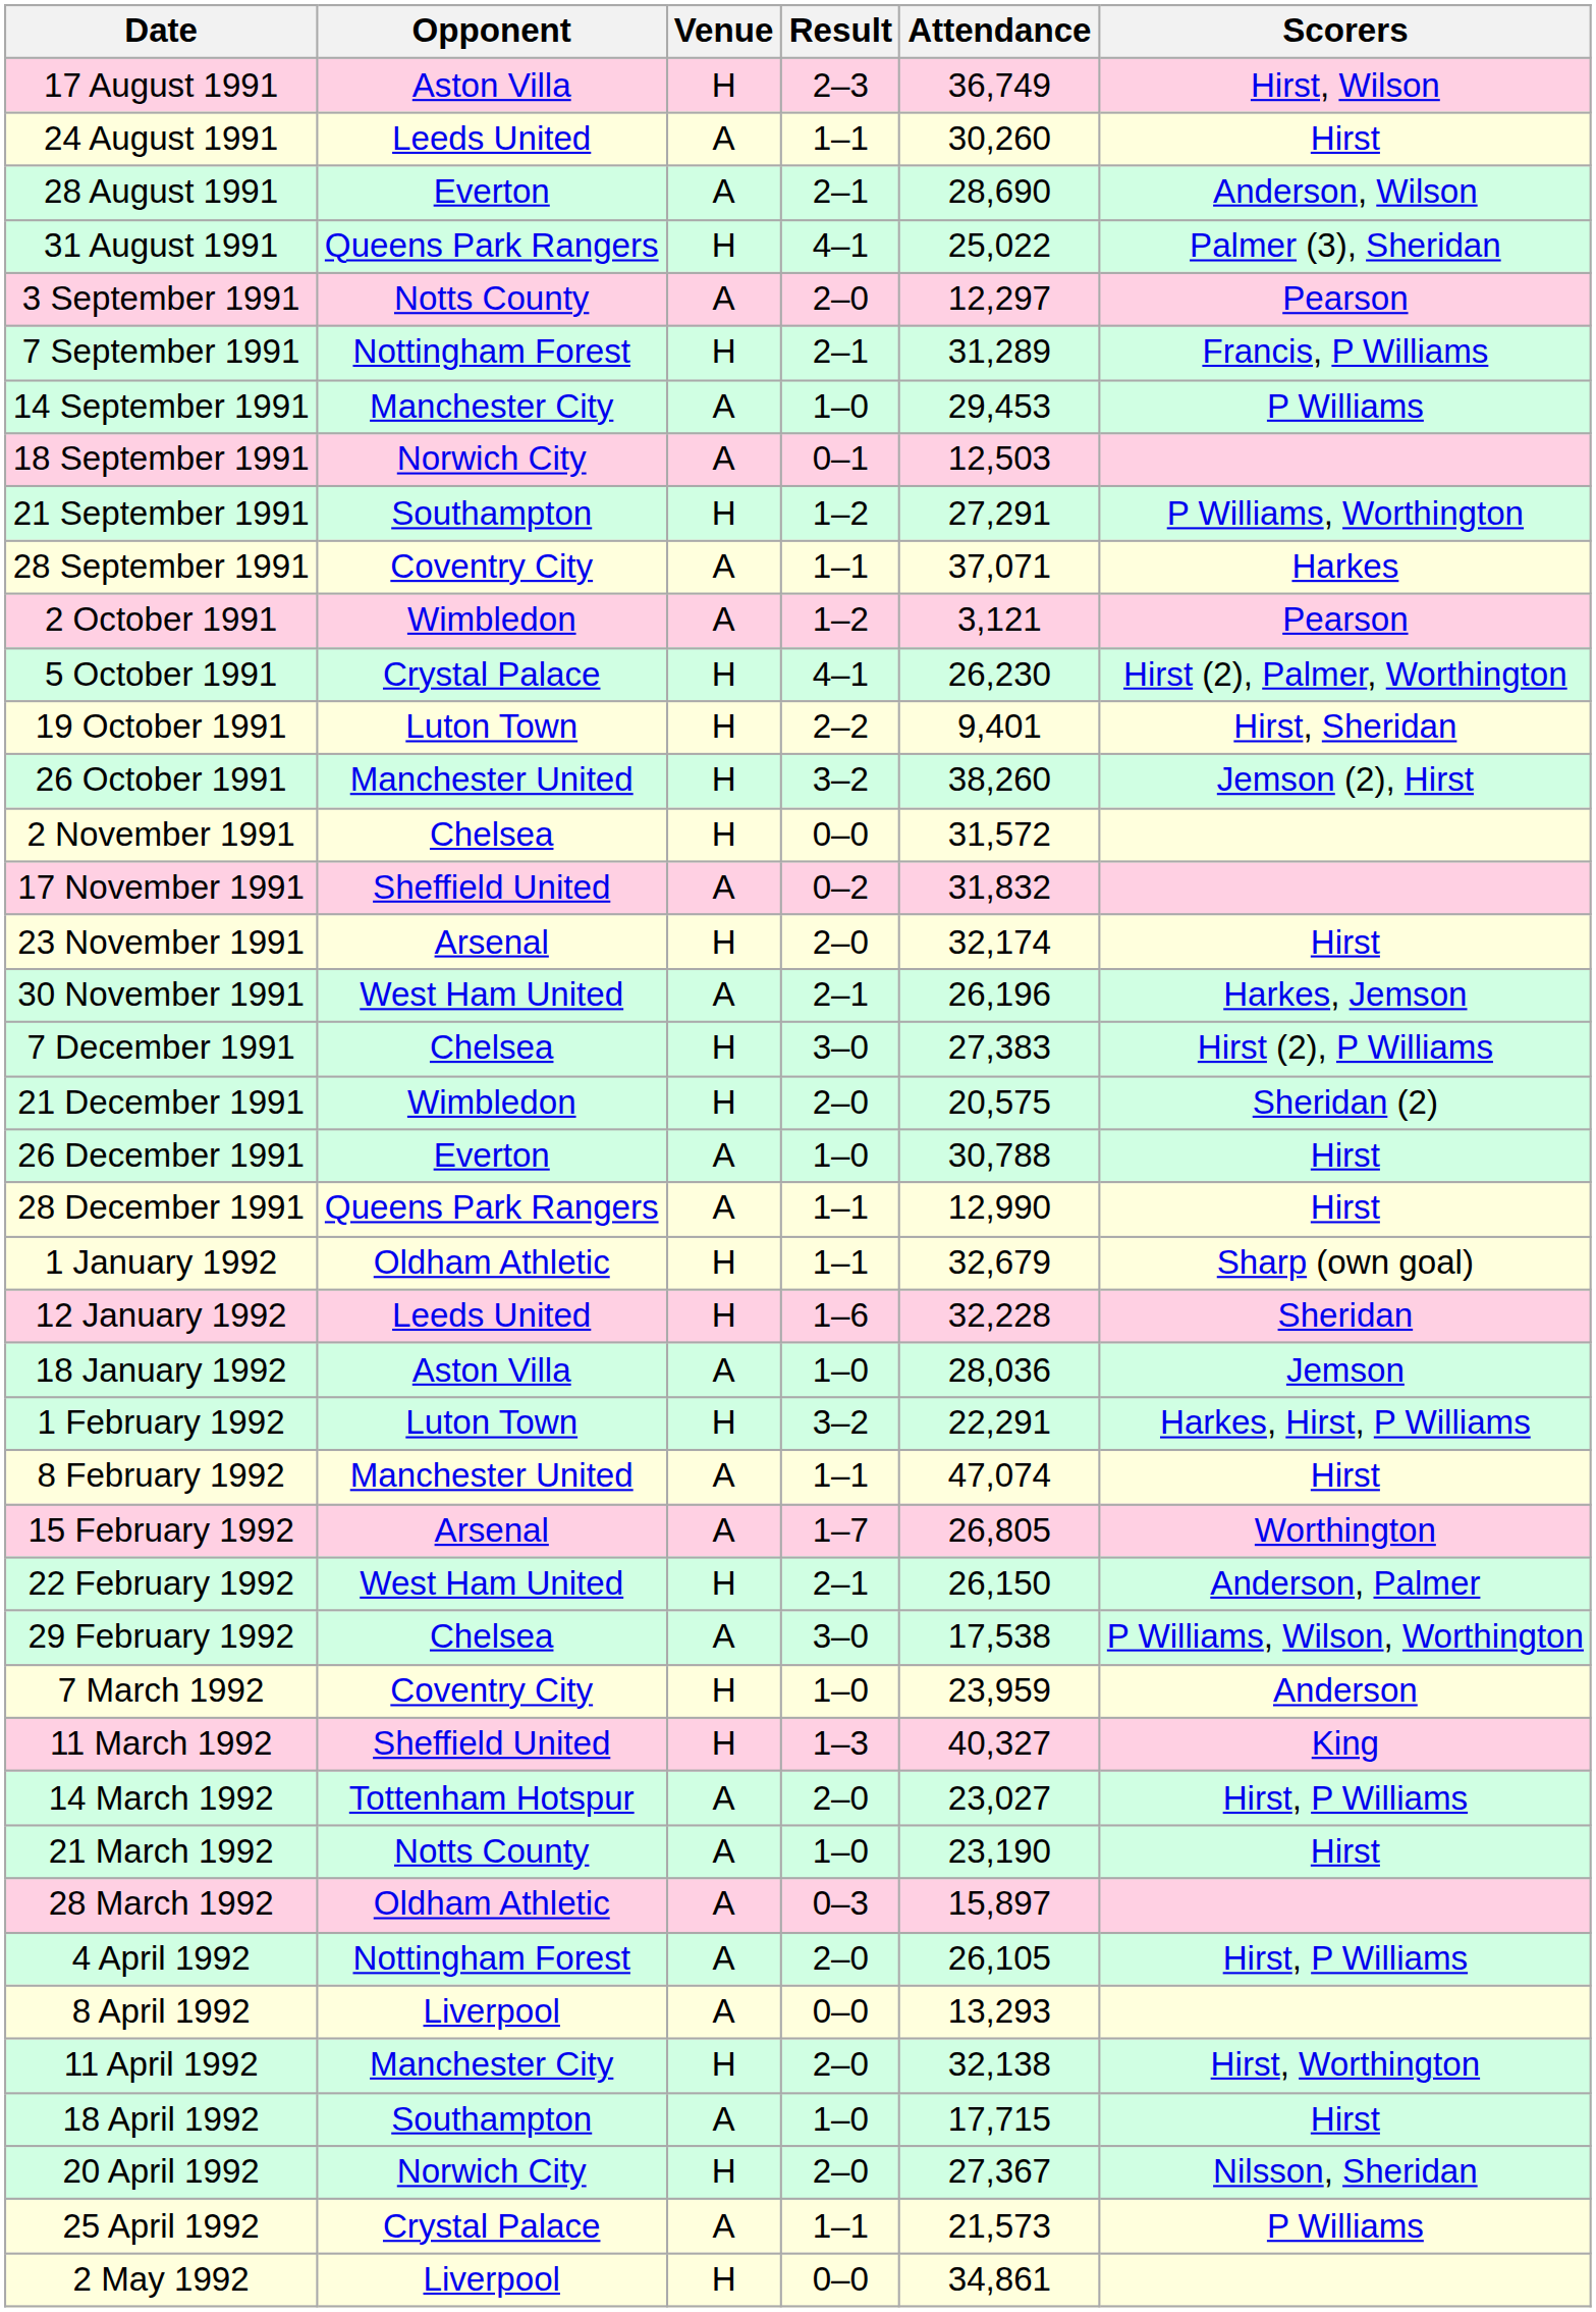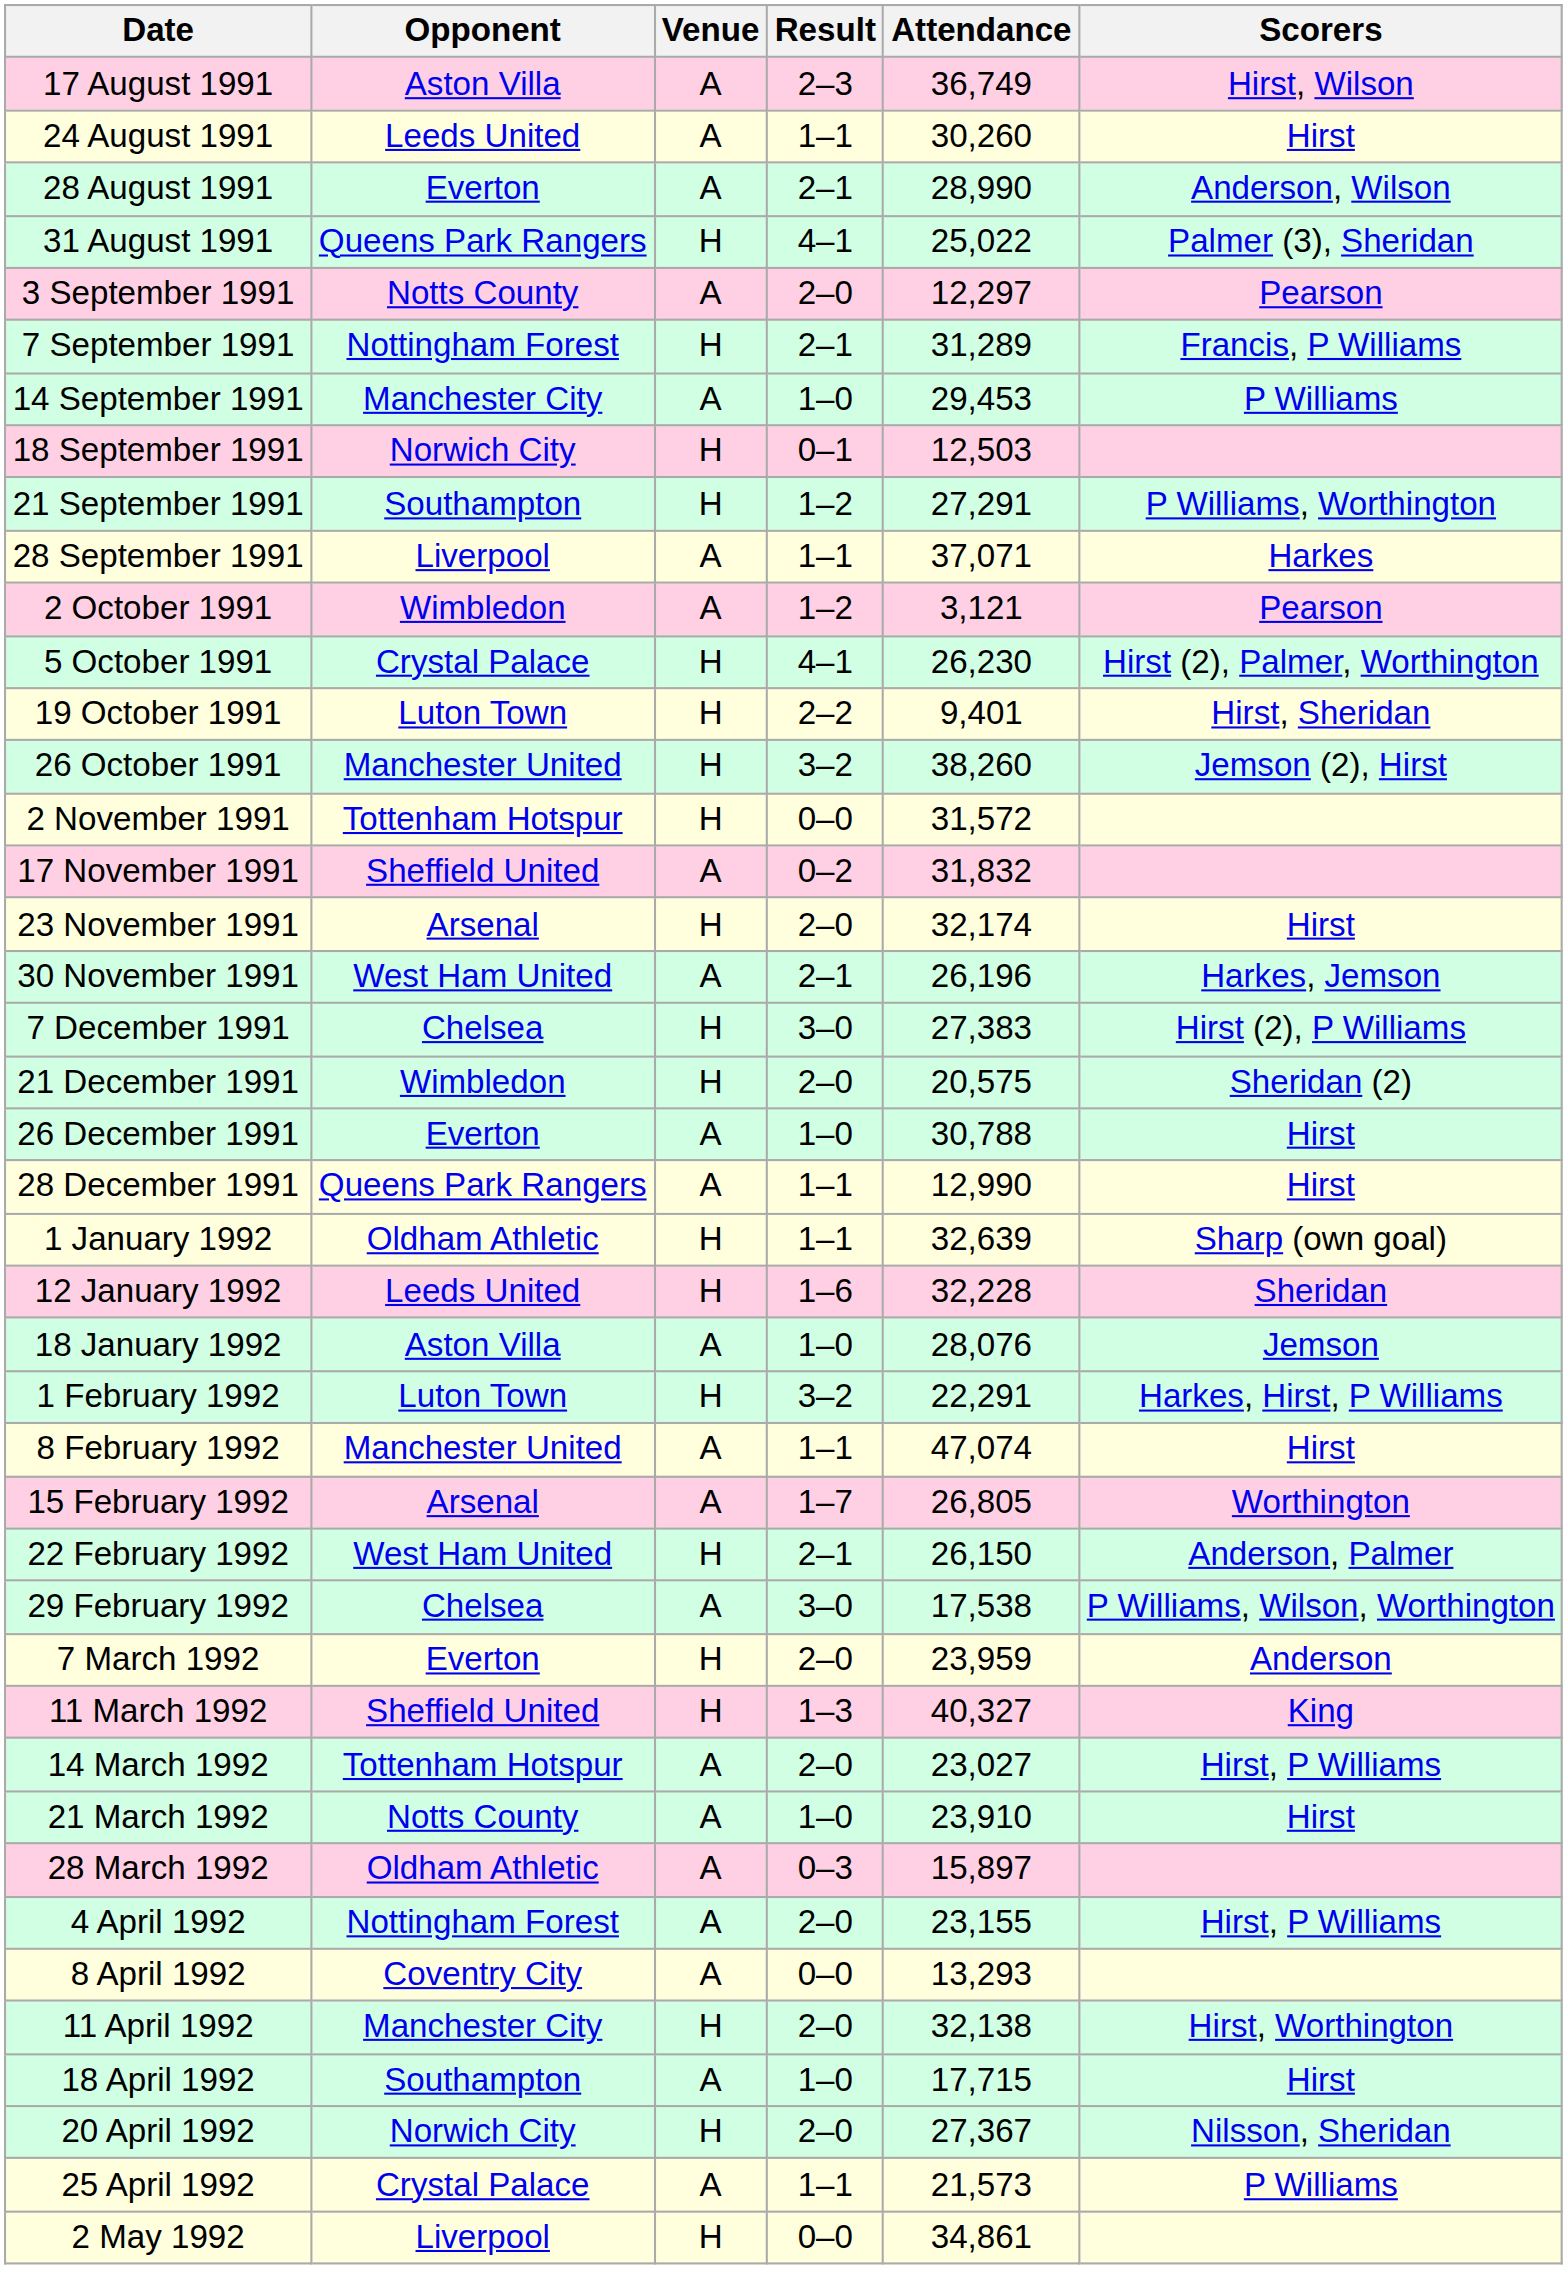17 August 1991 | Venue: H -> A
28 August 1991 | Attendance: 28,690 -> 28,990
18 September 1991 | Venue: A -> H
28 September 1991 | Opponent: Coventry City -> Liverpool
2 November 1991 | Opponent: Chelsea -> Tottenham Hotspur
1 January 1992 | Attendance: 32,679 -> 32,639
18 January 1992 | Attendance: 28,036 -> 28,076
7 March 1992 | Opponent: Coventry City -> Everton
7 March 1992 | Result: 1–0 -> 2–0
21 March 1992 | Attendance: 23,190 -> 23,910
4 April 1992 | Attendance: 26,105 -> 23,155
8 April 1992 | Opponent: Liverpool -> Coventry City
